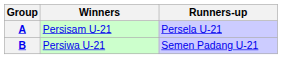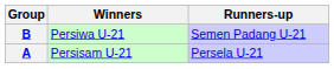rows swapped: A <-> B
